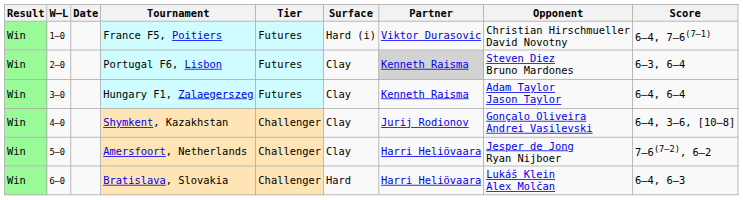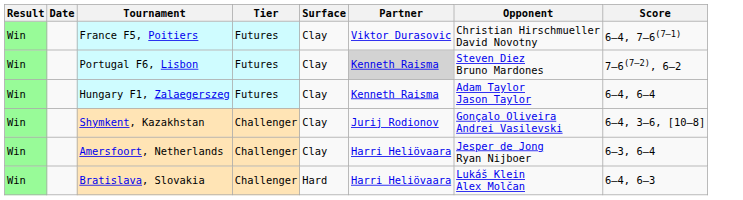- column: W–L | 1–0 | 2–0 | 3–0 | 4–0 | 5–0 | 6–0
France F5, Poitiers | Surface: Hard (i) -> Clay
Portugal F6, Lisbon | Score: 6–3, 6–4 -> 7–6(7–2), 6–2
Amersfoort, Netherlands | Score: 7–6(7–2), 6–2 -> 6–3, 6–4
